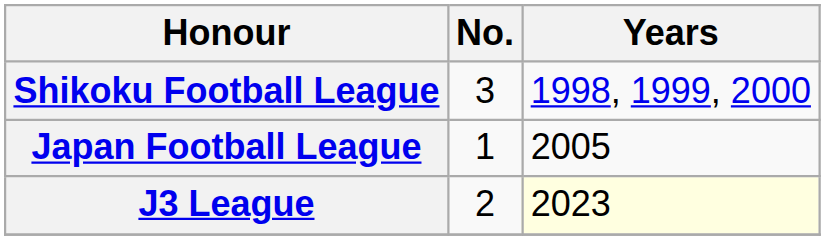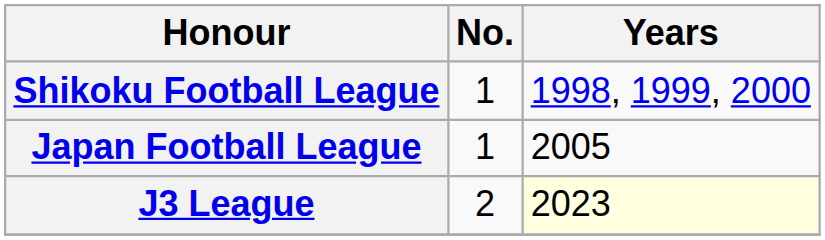Shikoku Football League | No.: 3 -> 1
